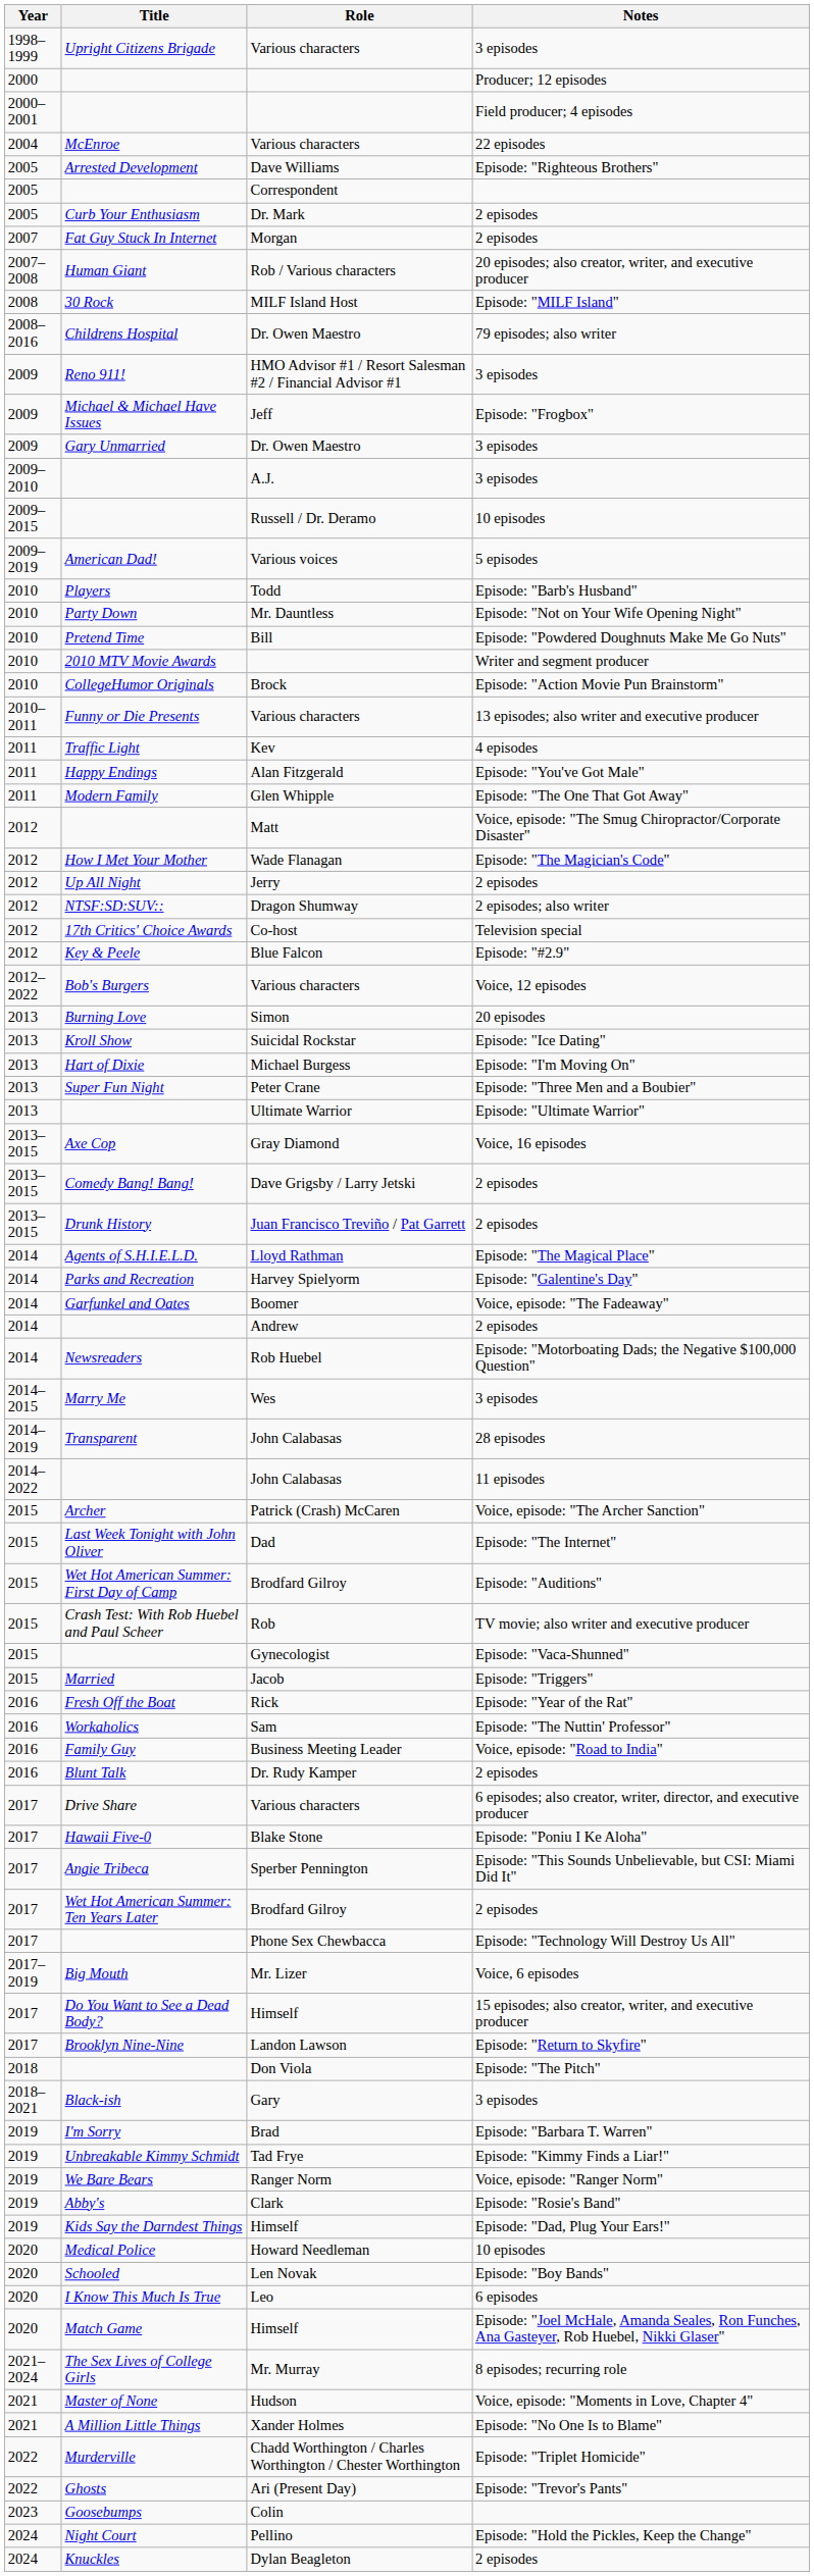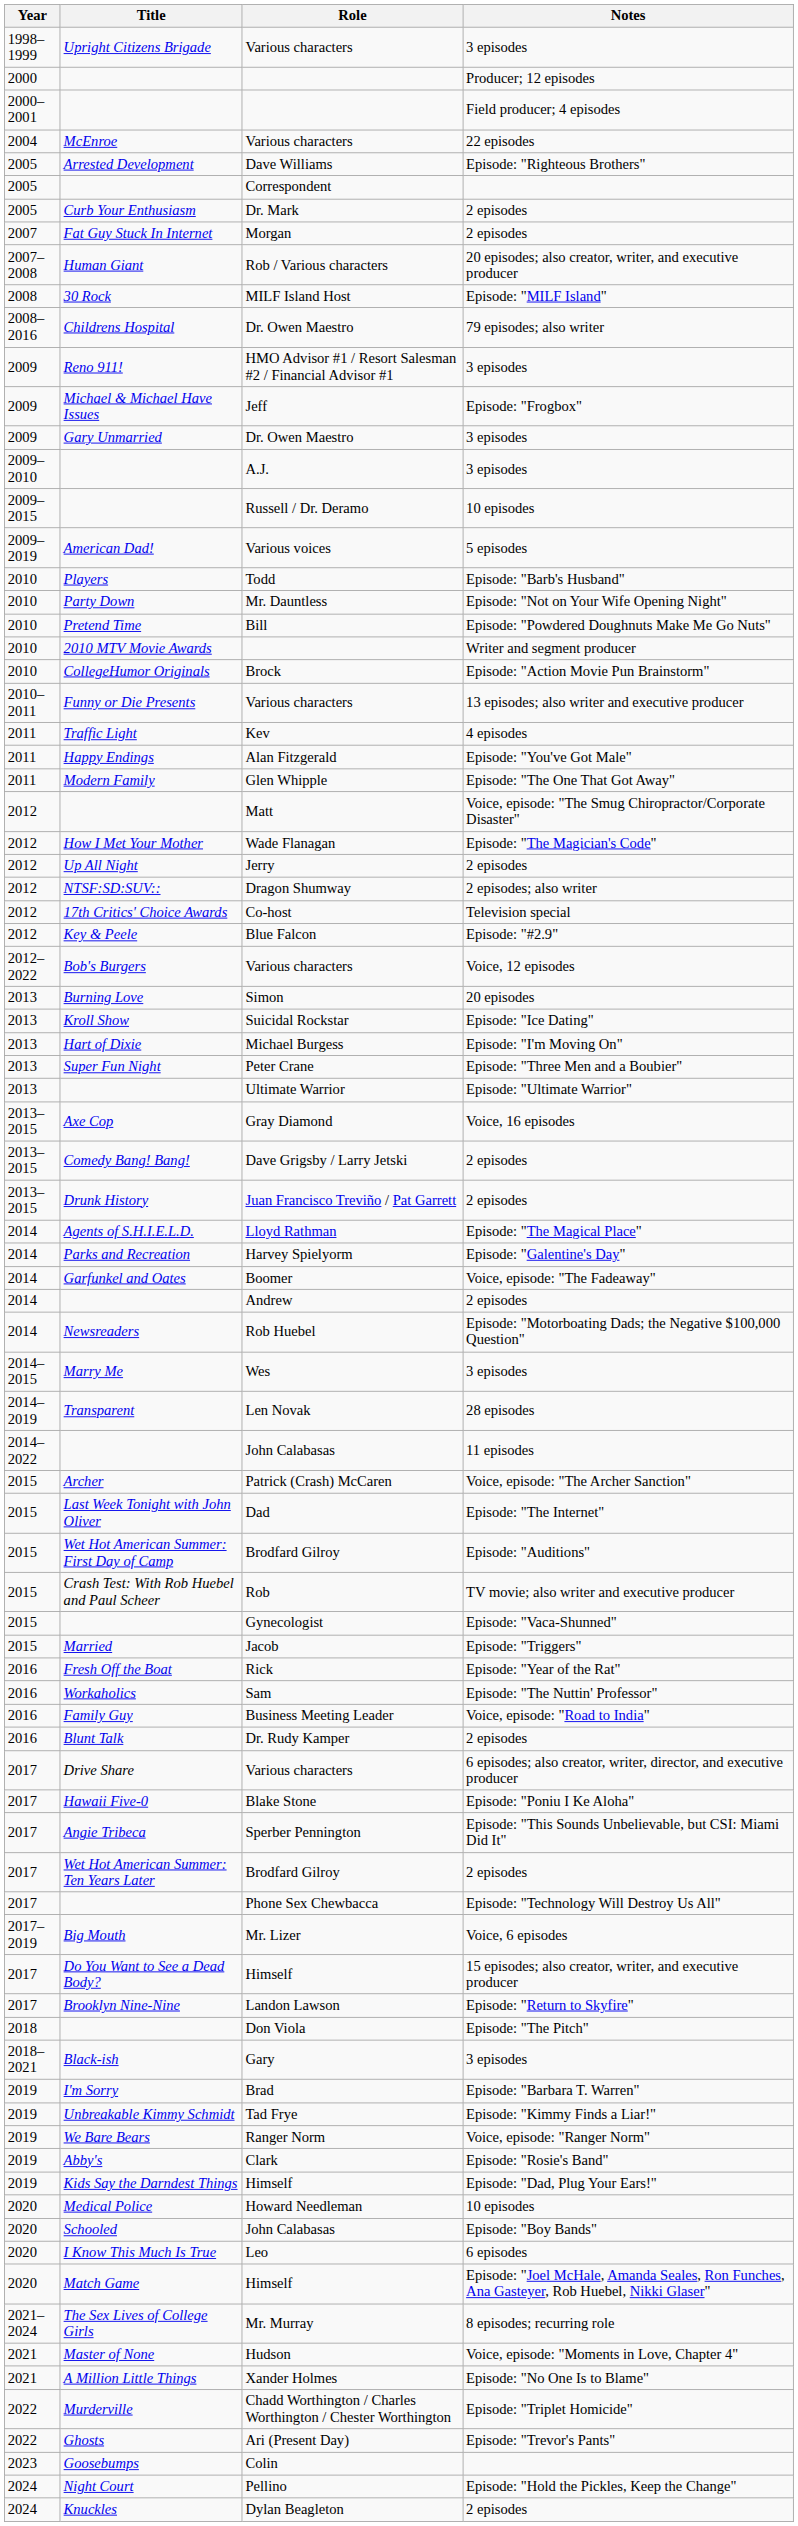Transparent | Role: John Calabasas -> Len Novak
Schooled | Role: Len Novak -> John Calabasas
